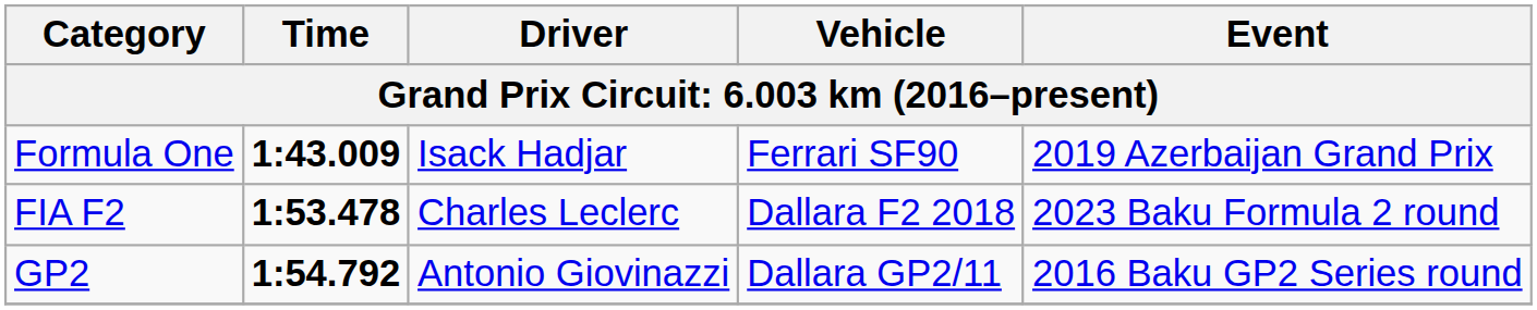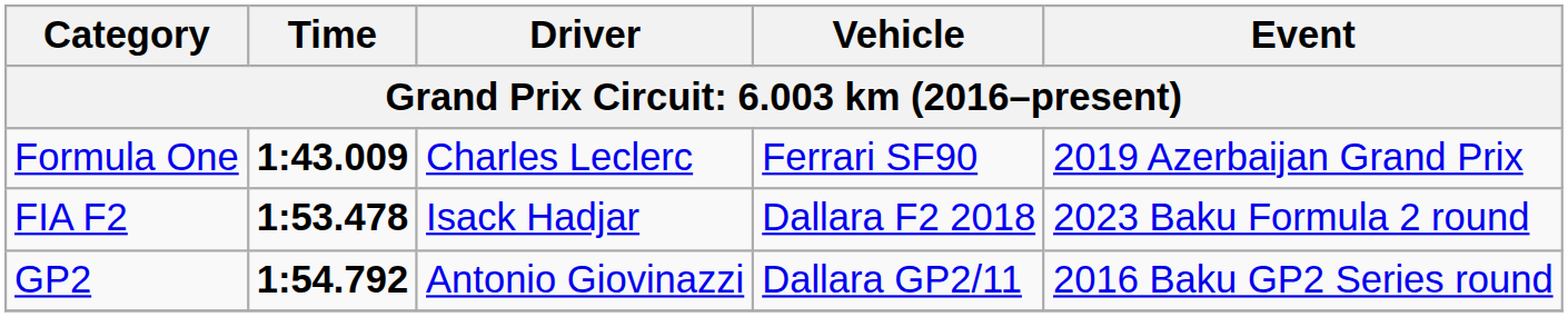Formula One | Driver: Isack Hadjar -> Charles Leclerc
FIA F2 | Driver: Charles Leclerc -> Isack Hadjar
